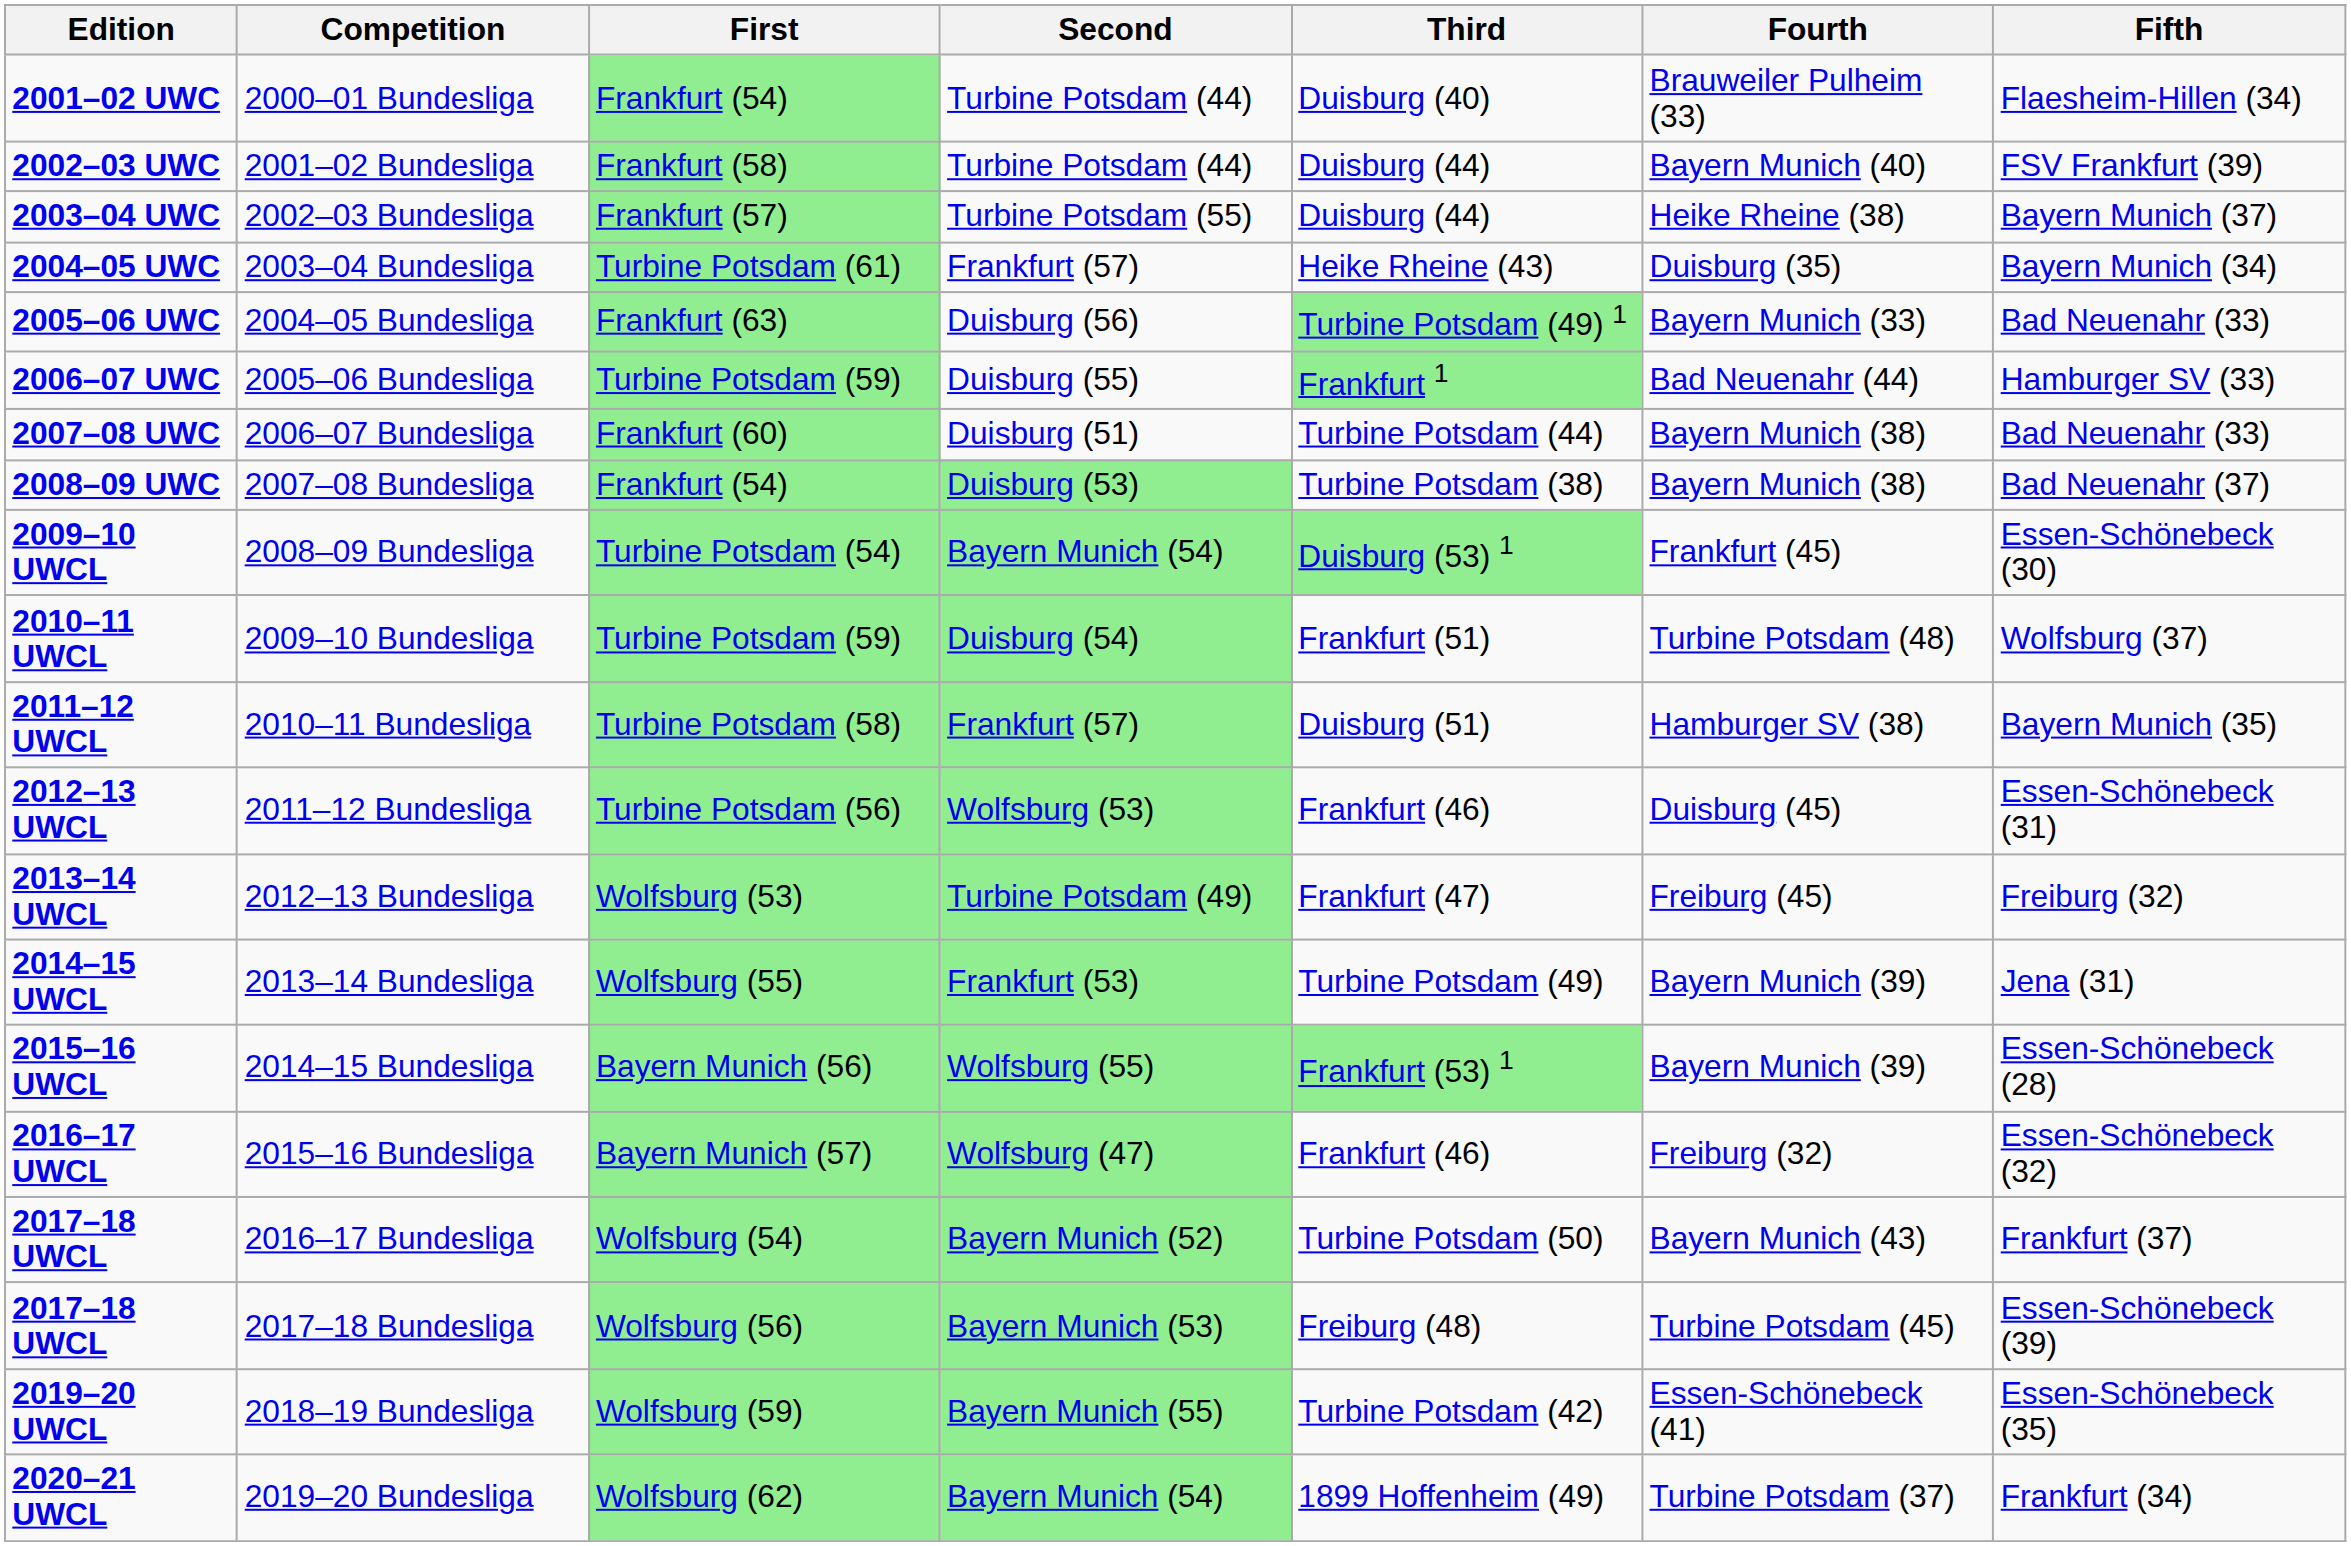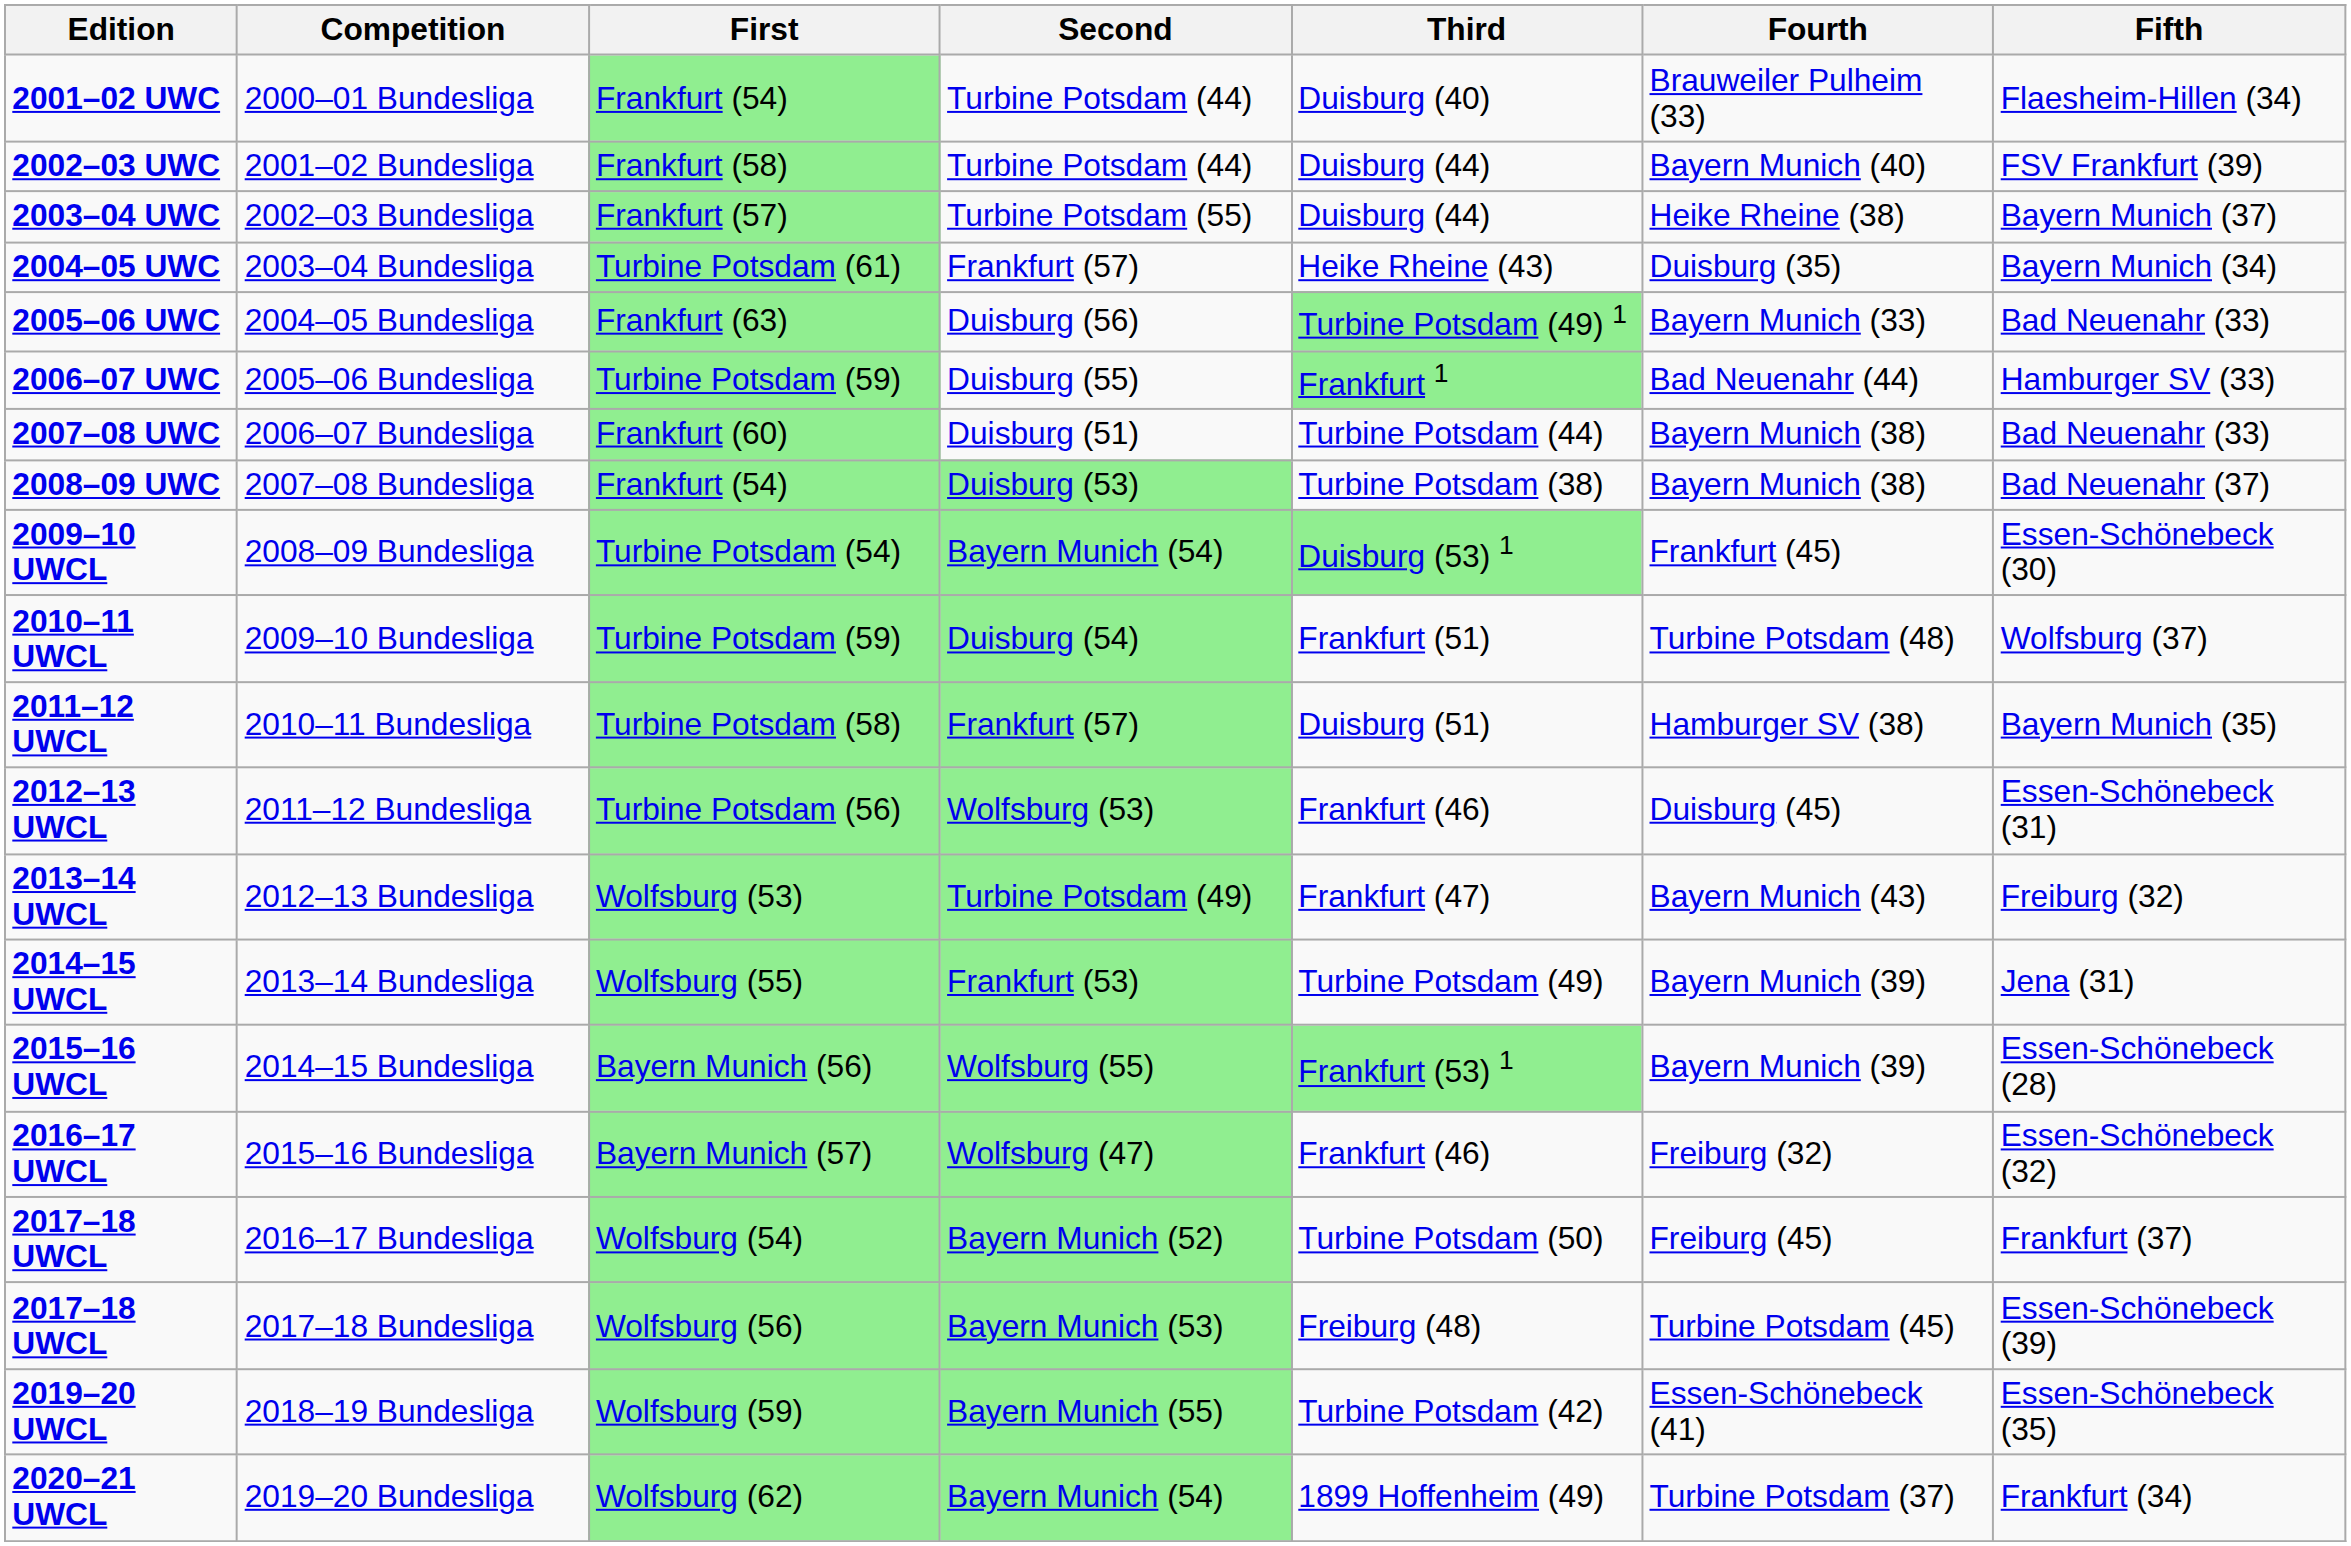2012–13 Bundesliga | Fourth: Freiburg (45) -> Bayern Munich (43)
2016–17 Bundesliga | Fourth: Bayern Munich (43) -> Freiburg (45)
